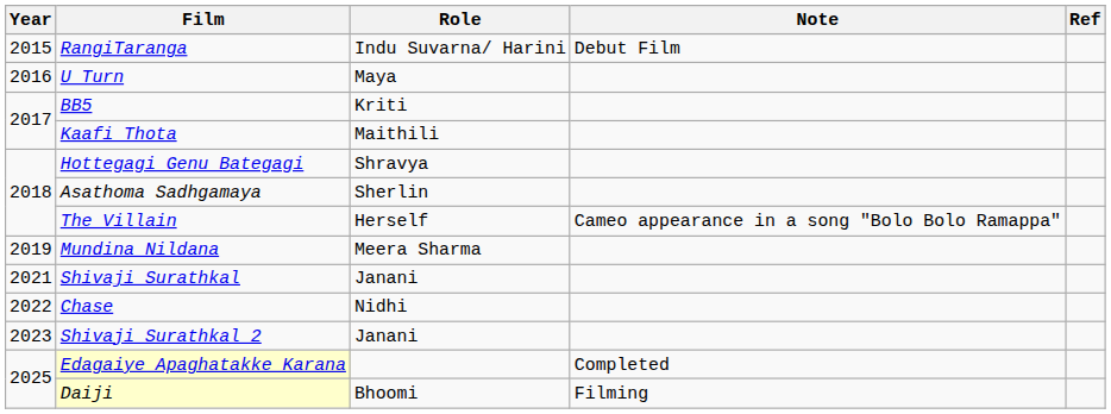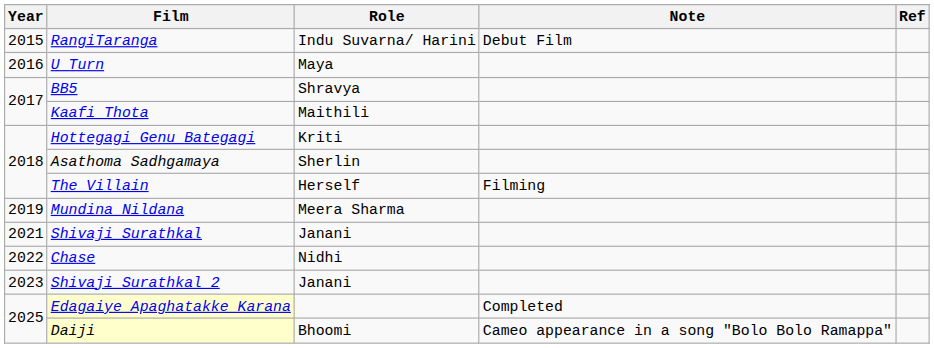BB5 | Role: Kriti -> Shravya
Hottegagi Genu Bategagi | Role: Shravya -> Kriti
The Villain | Note: Cameo appearance in a song "Bolo Bolo Ramappa" -> Filming
Daiji | Note: Filming -> Cameo appearance in a song "Bolo Bolo Ramappa"
